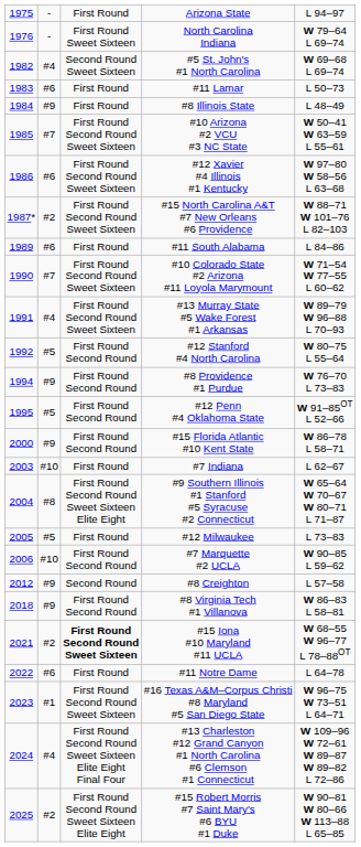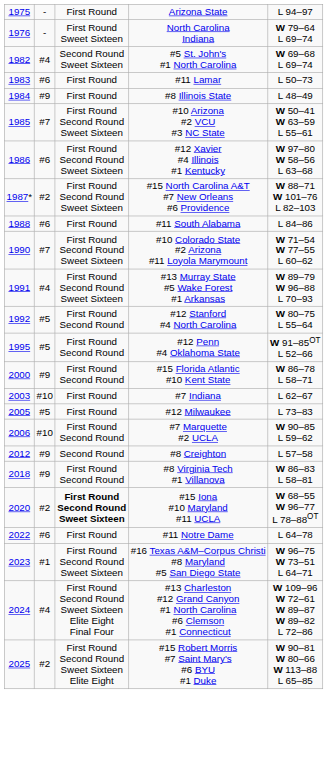#11 South Alabama | column 1: 1989 -> 1988
- row: 1994 | #9 | First Round Second Round | #8 Providence #1 Purdue | W 76–70 L 73–83
- row: 2004 | #8 | First Round Second Round Sweet Sixteen Elite Eight | #9 Southern Illinois #1 Stanford #5 Syracuse #2 Connecticut | W 65–64 W 70–67 W 80–71 L 71–87
#15 Iona #10 Maryland #11 UCLA | column 1: 2021 -> 2020
